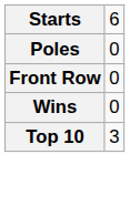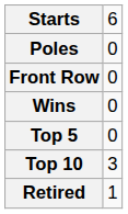+ row: Top 5 | 0
+ row: Retired | 1
